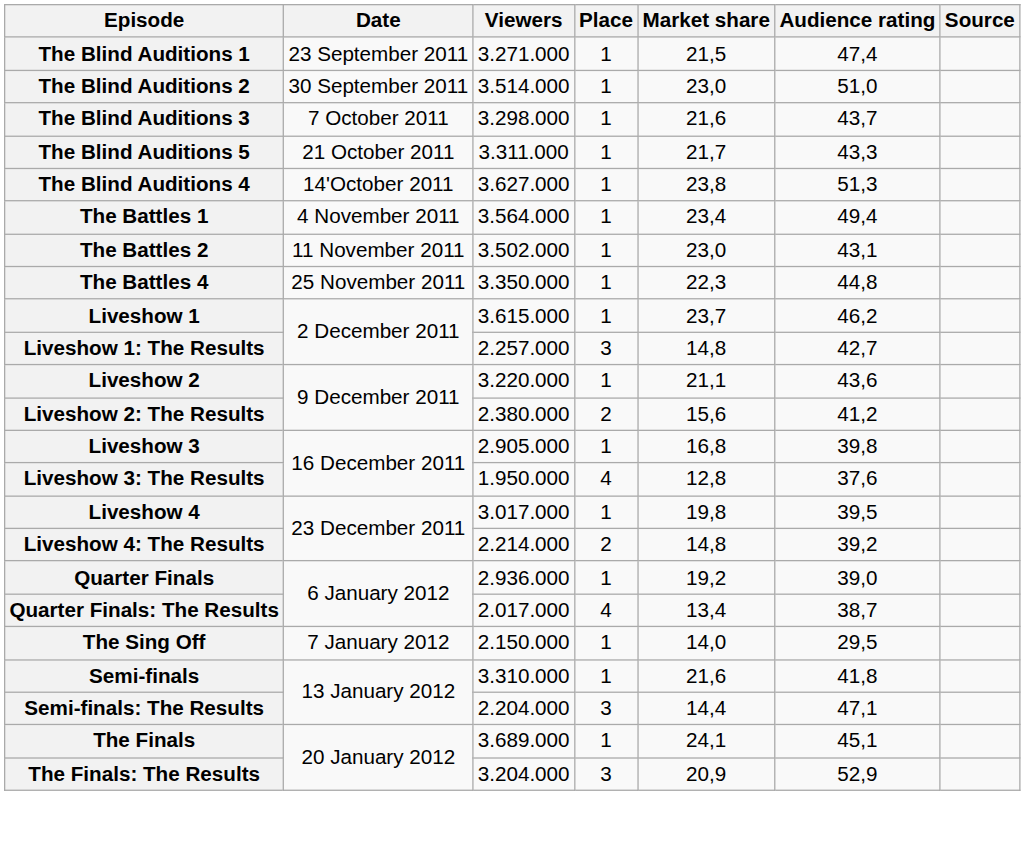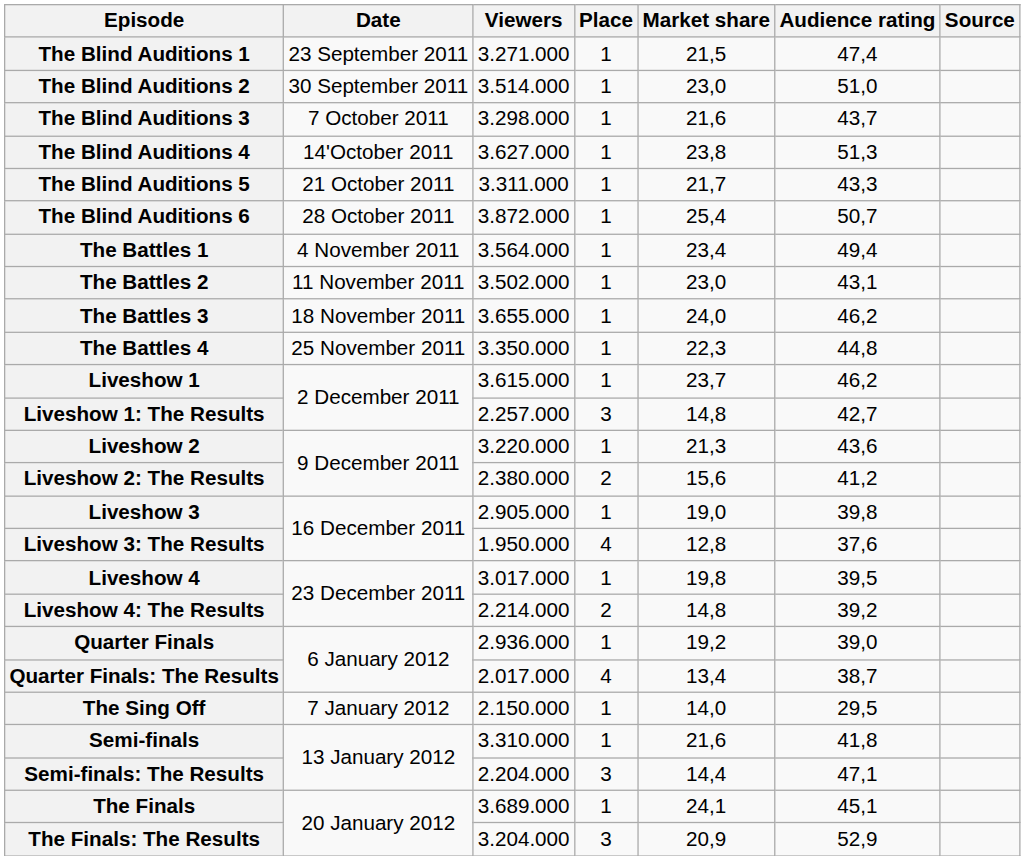rows swapped: The Blind Auditions 4 <-> The Blind Auditions 5
+ row: The Blind Auditions 6 | 28 October 2011 | 3.872.000 | 1 | 25,4 | 50,7
+ row: The Battles 3 | 18 November 2011 | 3.655.000 | 1 | 24,0 | 46,2
Liveshow 2 | Market share: 21,1 -> 21,3
Liveshow 3 | Market share: 16,8 -> 19,0
